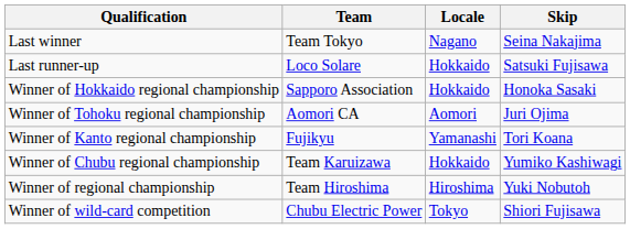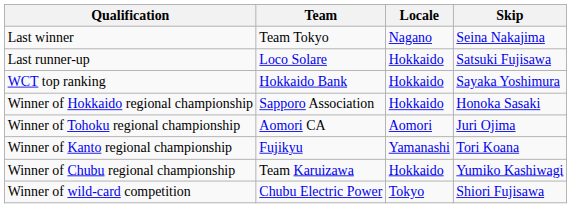+ row: WCT top ranking | Hokkaido Bank | Hokkaido | Sayaka Yoshimura
- row: Winner of regional championship | Team Hiroshima | Hiroshima | Yuki Nobutoh
